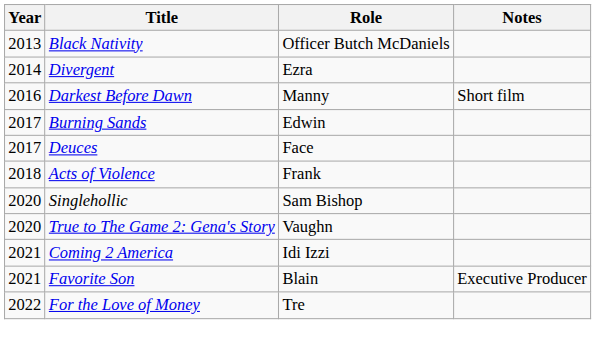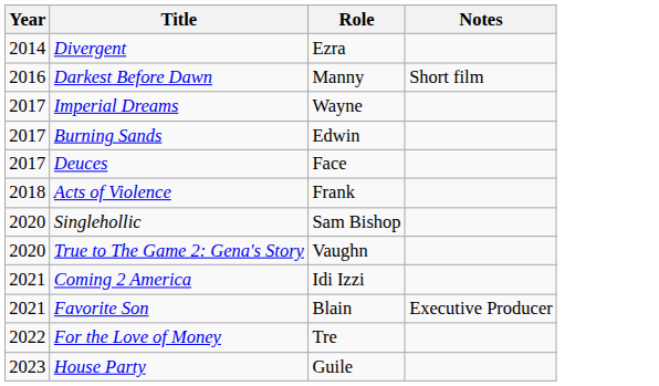- row: 2013 | Black Nativity | Officer Butch McDaniels
+ row: 2017 | Imperial Dreams | Wayne
+ row: 2023 | House Party | Guile
